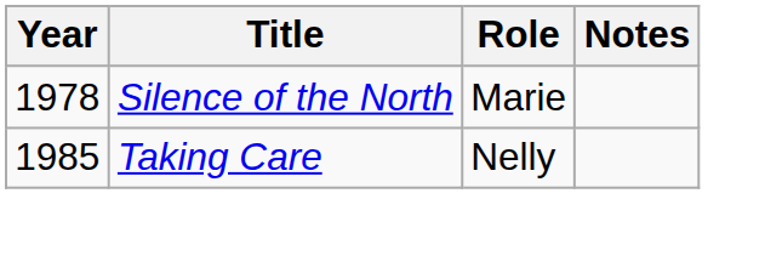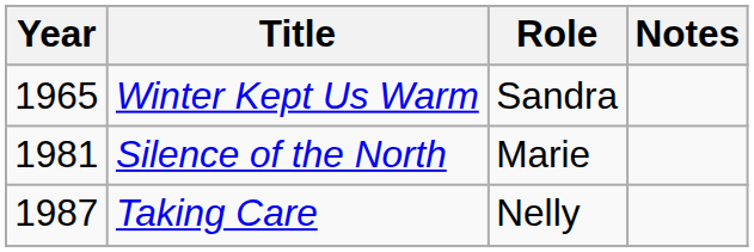+ row: 1965 | Winter Kept Us Warm | Sandra
Silence of the North | Year: 1978 -> 1981
Taking Care | Year: 1985 -> 1987
